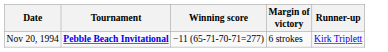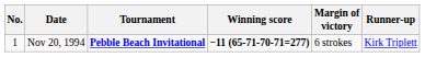+ column: No. | 1
Nov 20, 1994 | Winning score: normal -> bold
